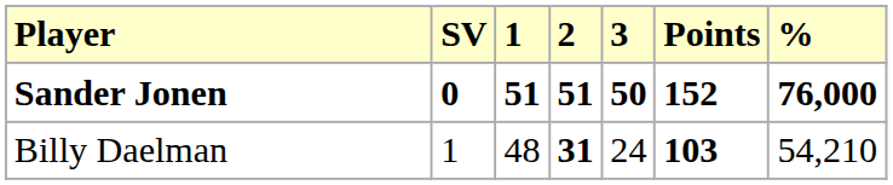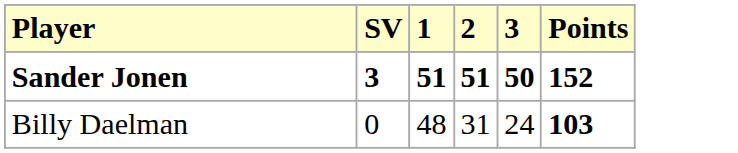- column: % | 76,000 | 54,210
Sander Jonen | SV: 0 -> 3
Billy Daelman | SV: 1 -> 0
Billy Daelman | 2: bold -> normal
